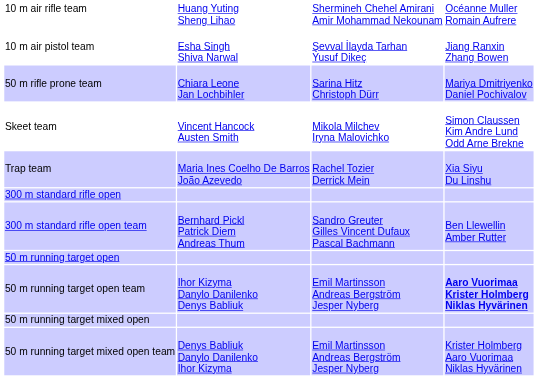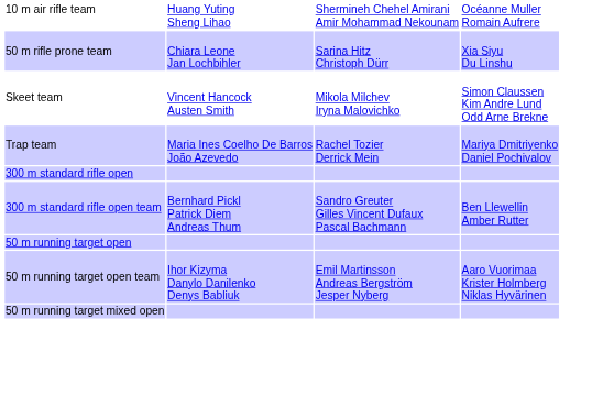- row: 10 m air pistol team | Esha Singh Shiva Narwal | Şevval İlayda Tarhan Yusuf Dikeç | Jiang Ranxin Zhang Bowen
50 m rifle prone team | column 4: Mariya Dmitriyenko Daniel Pochivalov -> Xia Siyu Du Linshu
Trap team | column 4: Xia Siyu Du Linshu -> Mariya Dmitriyenko Daniel Pochivalov
50 m running target open team | column 4: bold -> normal
- row: 50 m running target mixed open team | Denys Babliuk Danylo Danilenko Ihor Kizyma | Emil Martinsson Andreas Bergström Jesper Nyberg | Krister Holmberg Aaro Vuorimaa Niklas Hyvärinen
